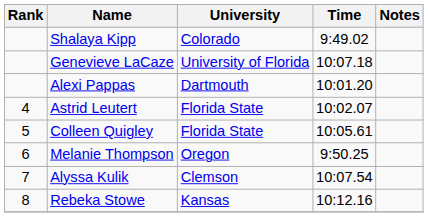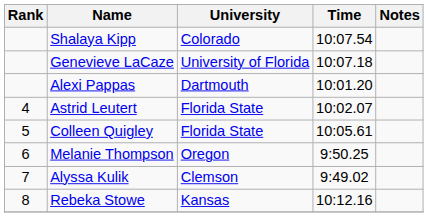Shalaya Kipp | Time: 9:49.02 -> 10:07.54
Alyssa Kulik | Time: 10:07.54 -> 9:49.02
